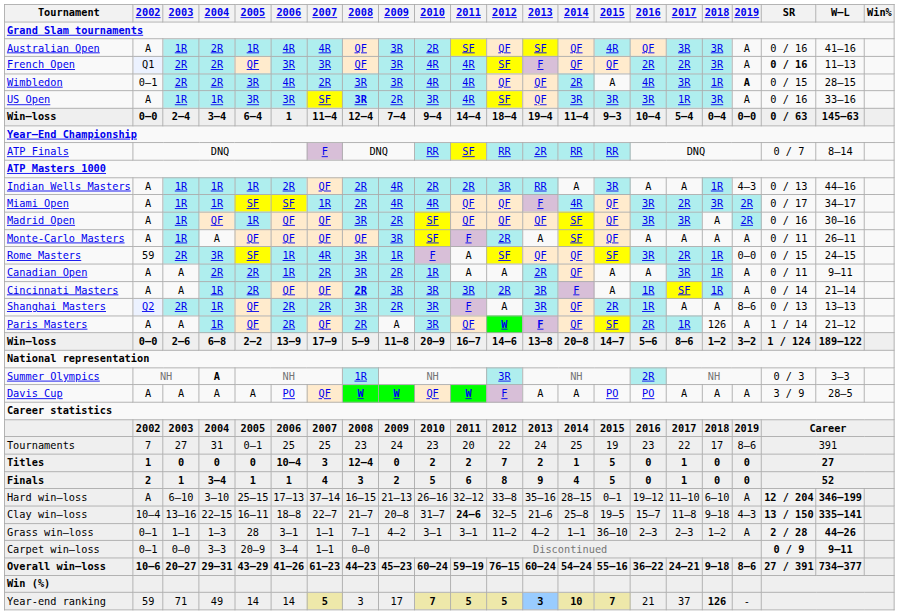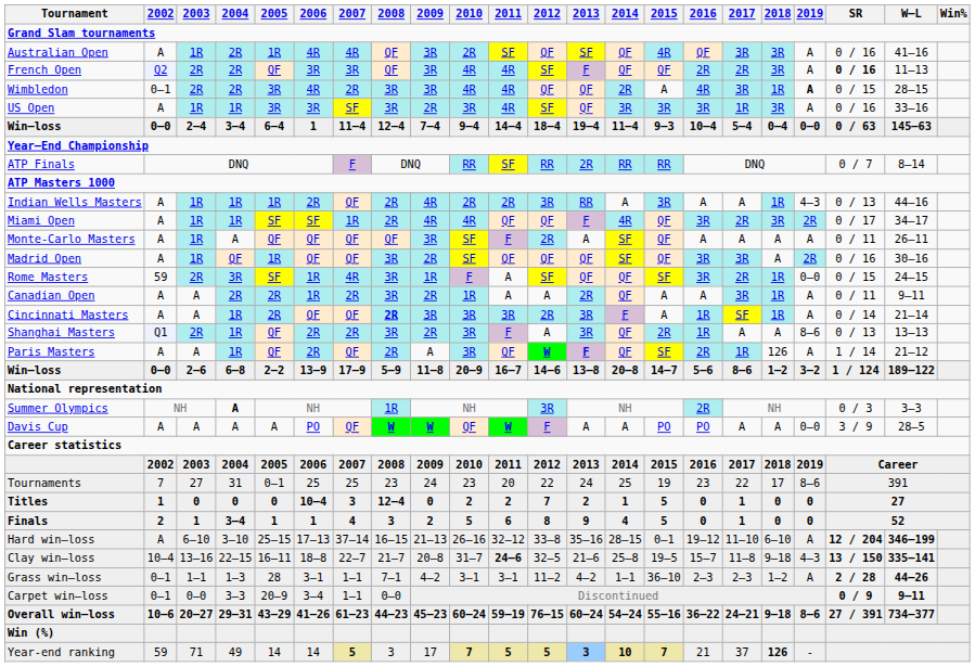French Open | 2002: Q1 -> Q2
US Open | 2008: bold -> normal
rows swapped: Monte-Carlo Masters <-> Madrid Open
Shanghai Masters | 2002: Q2 -> Q1
Davis Cup | 2019: A -> 0–0
